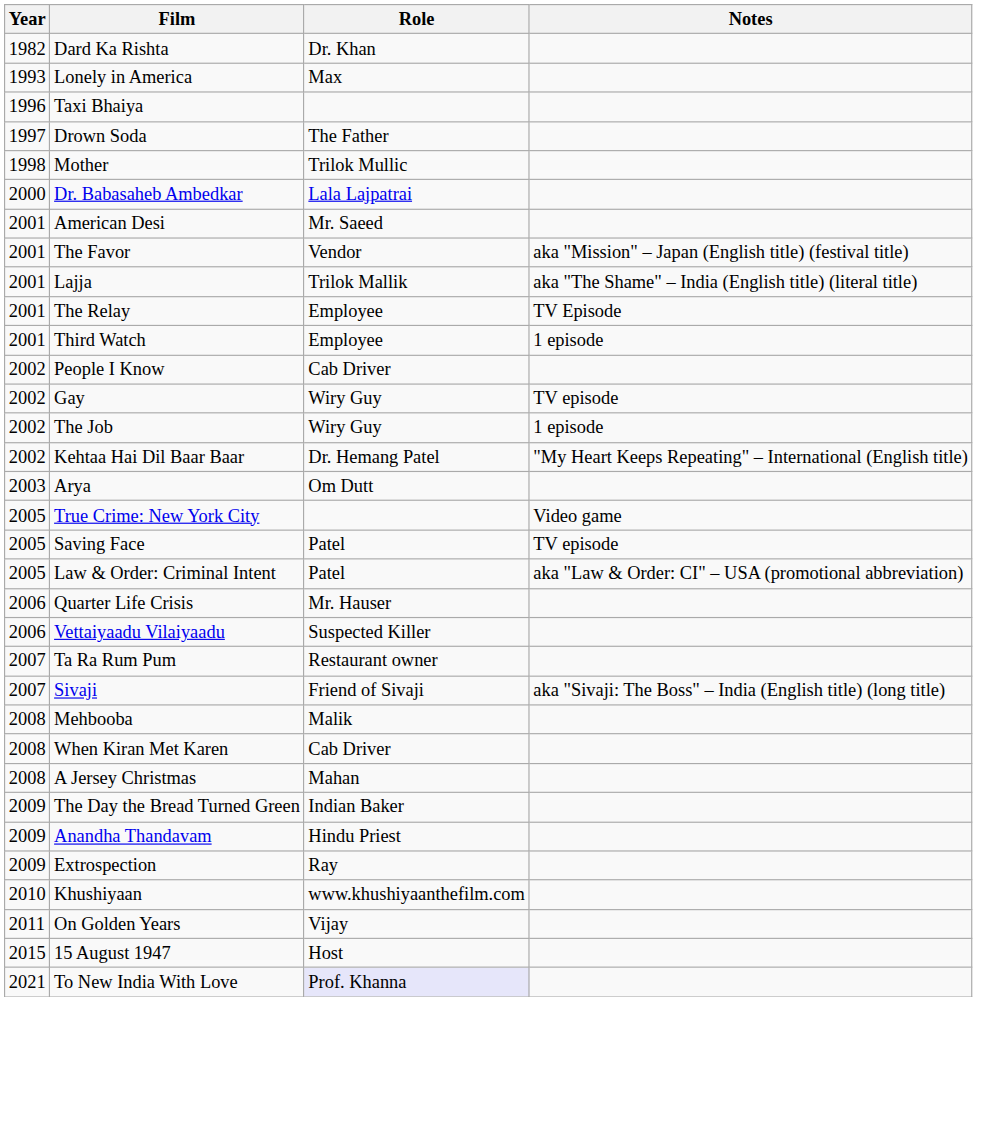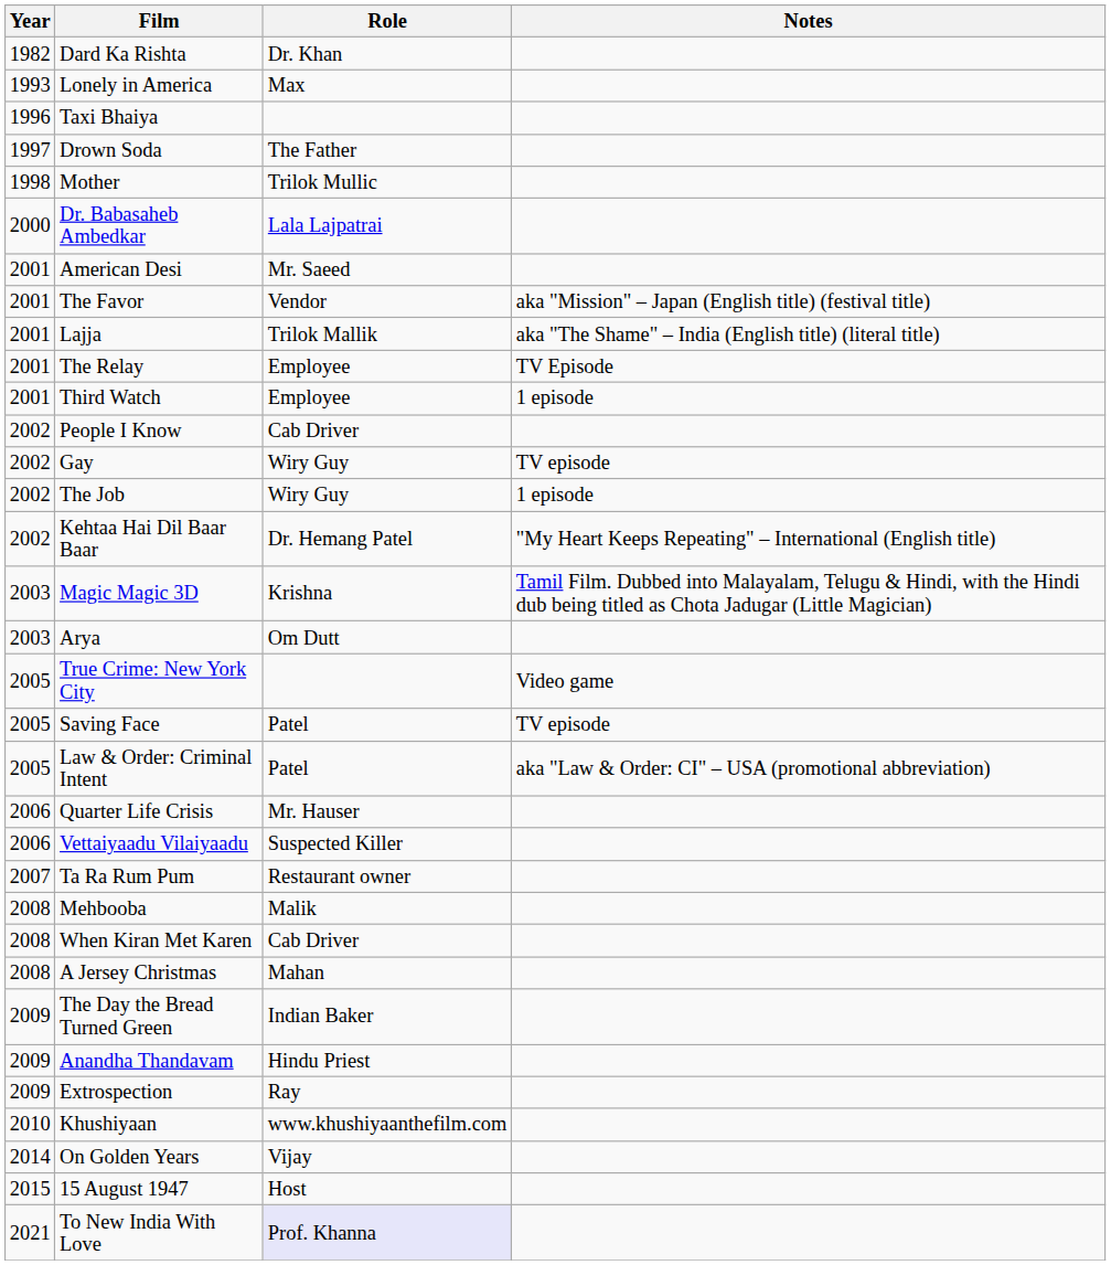+ row: 2003 | Magic Magic 3D | Krishna | Tamil Film. Dubbed into Malayalam, Telugu & Hindi, with the Hindi dub being titled as Chota Jadugar (Little Magician)
- row: 2007 | Sivaji | Friend of Sivaji | aka "Sivaji: The Boss" – India (English title) (long title)
On Golden Years | Year: 2011 -> 2014
